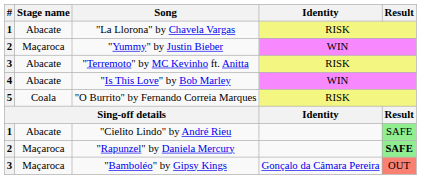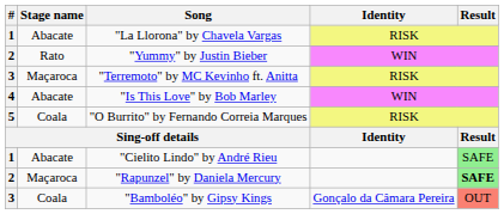"Yummy" by Justin Bieber | Stage name: Maçaroca -> Rato
"Terremoto" by MC Kevinho ft. Anitta | Stage name: Abacate -> Maçaroca
"Bamboléo" by Gipsy Kings | Stage name: Maçaroca -> Coala
